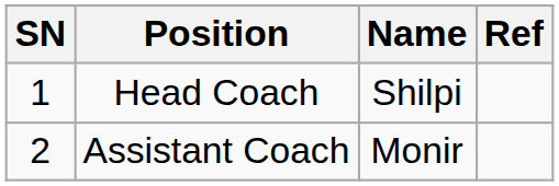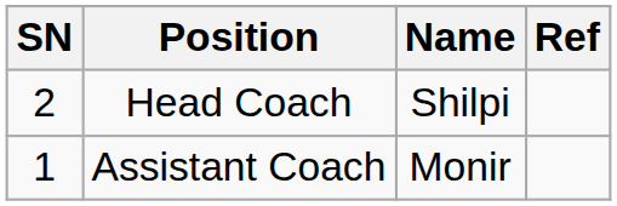Head Coach | SN: 1 -> 2
Assistant Coach | SN: 2 -> 1
